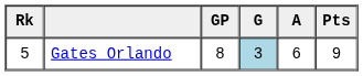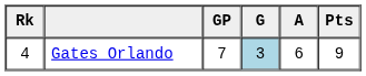Gates Orlando | Rk: 5 -> 4
Gates Orlando | GP: 8 -> 7
